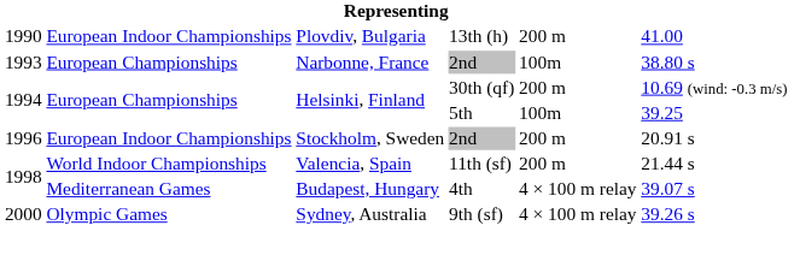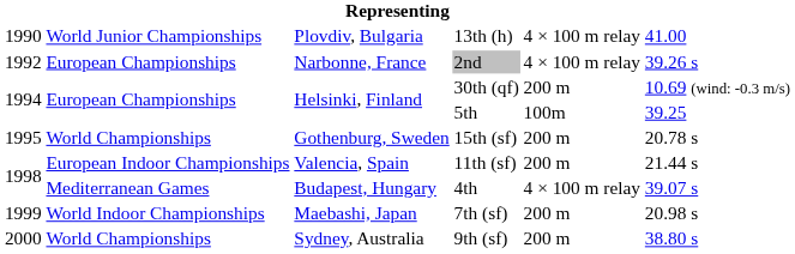Plovdiv, Bulgaria | column 2: European Indoor Championships -> World Junior Championships
Plovdiv, Bulgaria | column 5: 200 m -> 4 × 100 m relay
Narbonne, France | column 1: 1993 -> 1992
Narbonne, France | column 5: 100m -> 4 × 100 m relay
Narbonne, France | column 6: 38.80 s -> 39.26 s
+ row: 1995 | World Championships | Gothenburg, Sweden | 15th (sf) | 200 m | 20.78 s
- row: 1996 | European Indoor Championships | Stockholm, Sweden | 2nd | 200 m | 20.91 s
Valencia, Spain | column 2: World Indoor Championships -> European Indoor Championships
+ row: 1999 | World Indoor Championships | Maebashi, Japan | 7th (sf) | 200 m | 20.98 s
Sydney, Australia | column 2: Olympic Games -> World Championships
Sydney, Australia | column 5: 4 × 100 m relay -> 200 m
Sydney, Australia | column 6: 39.26 s -> 38.80 s
